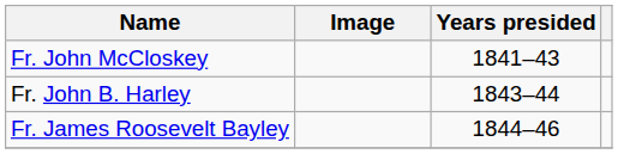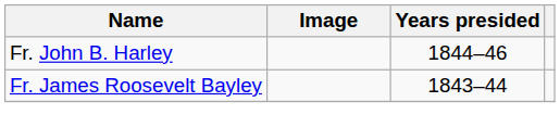- row: Fr. John McCloskey | 1841–43
Fr. John B. Harley | Years presided: 1843–44 -> 1844–46
Fr. James Roosevelt Bayley | Years presided: 1844–46 -> 1843–44
